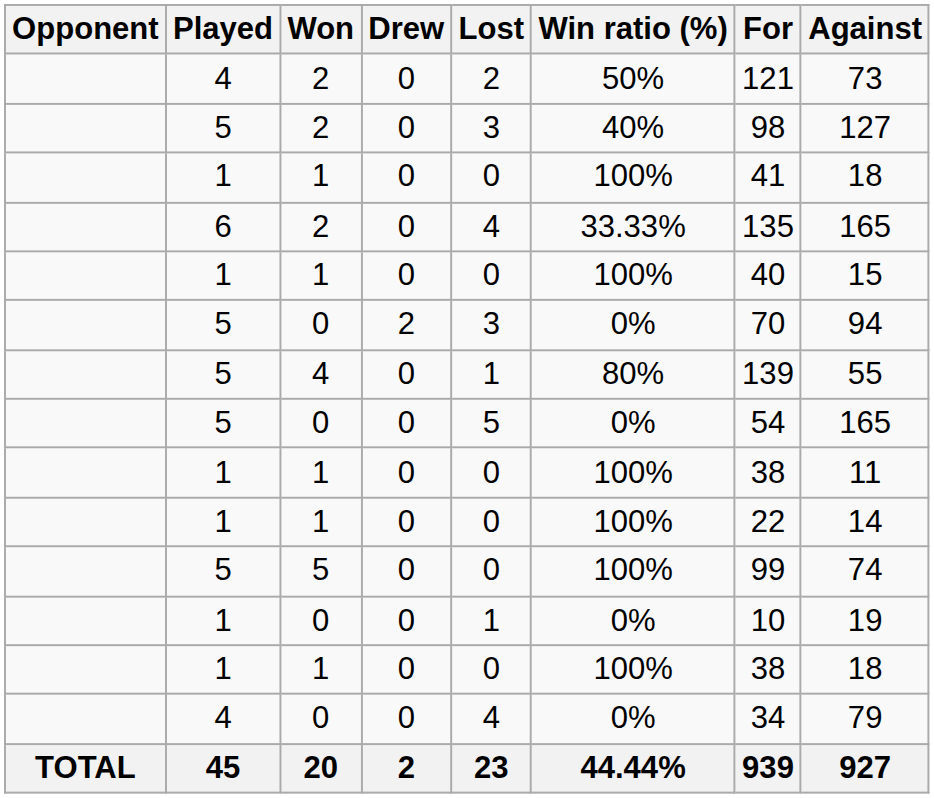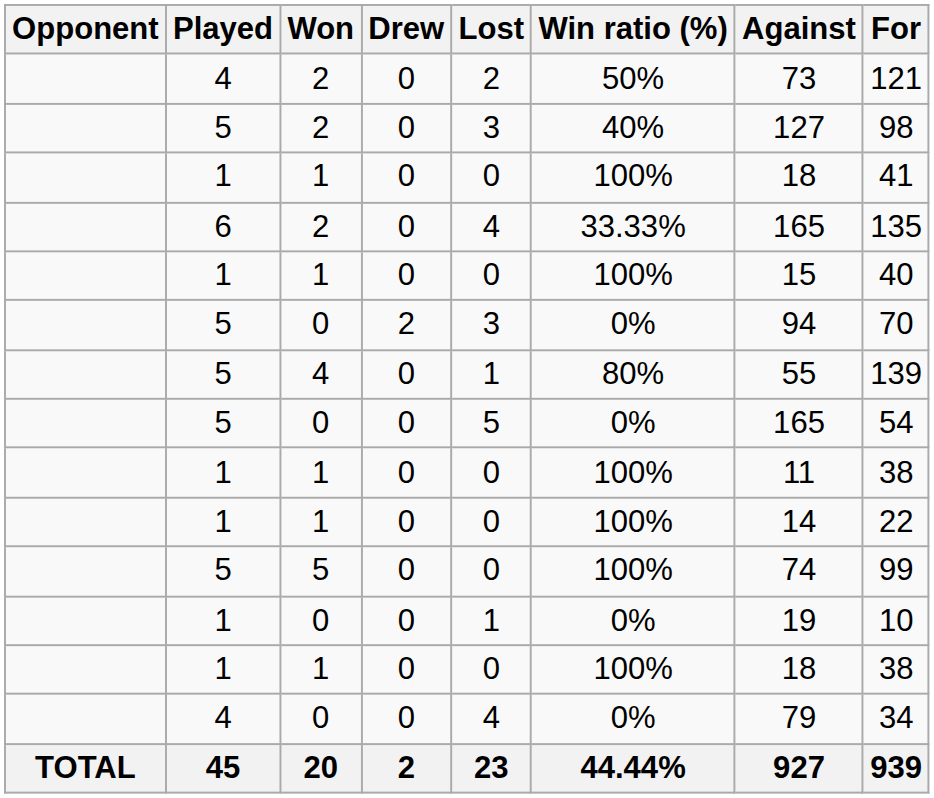columns swapped: For <-> Against
